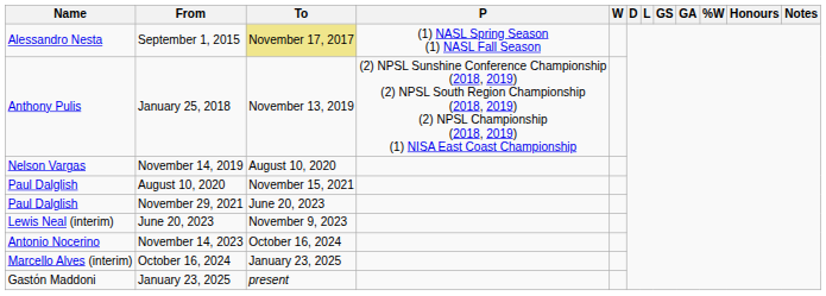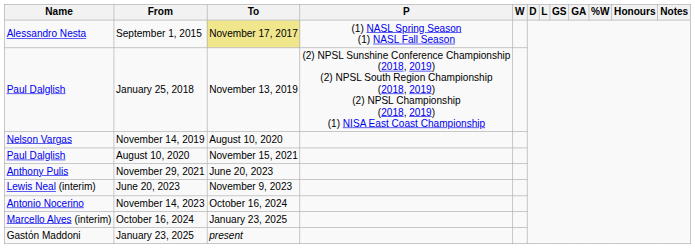January 25, 2018 | Name: Anthony Pulis -> Paul Dalglish
November 29, 2021 | Name: Paul Dalglish -> Anthony Pulis
